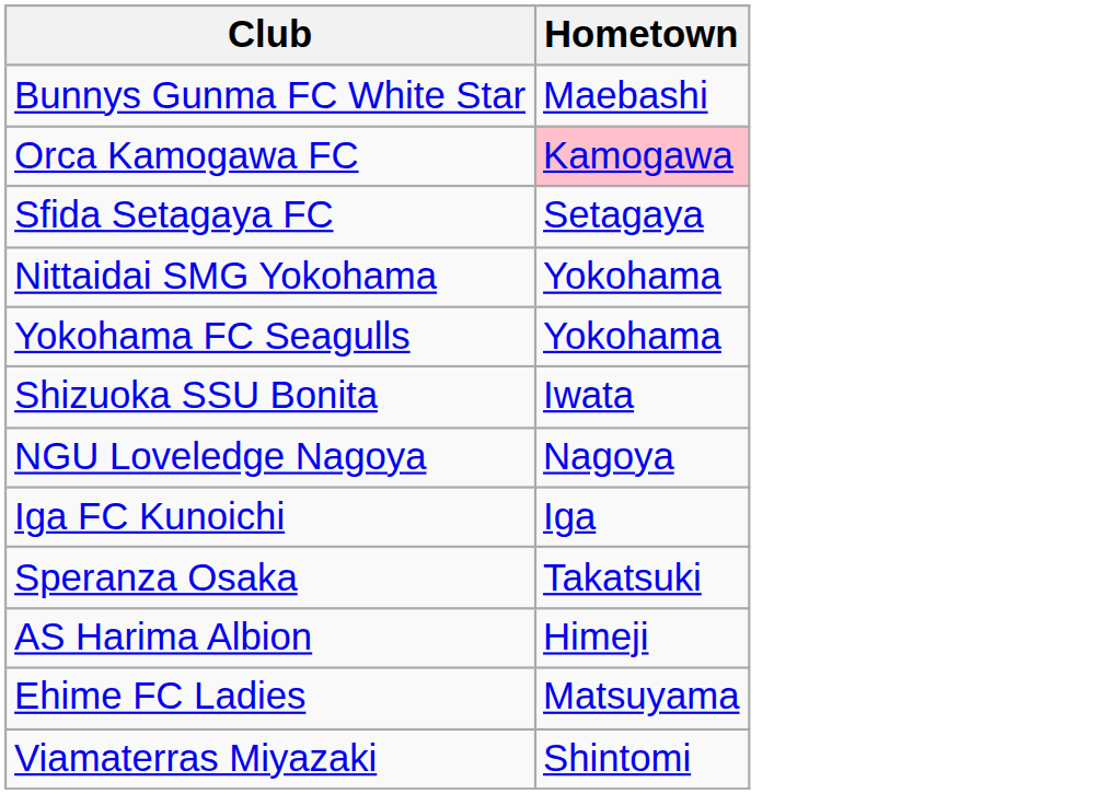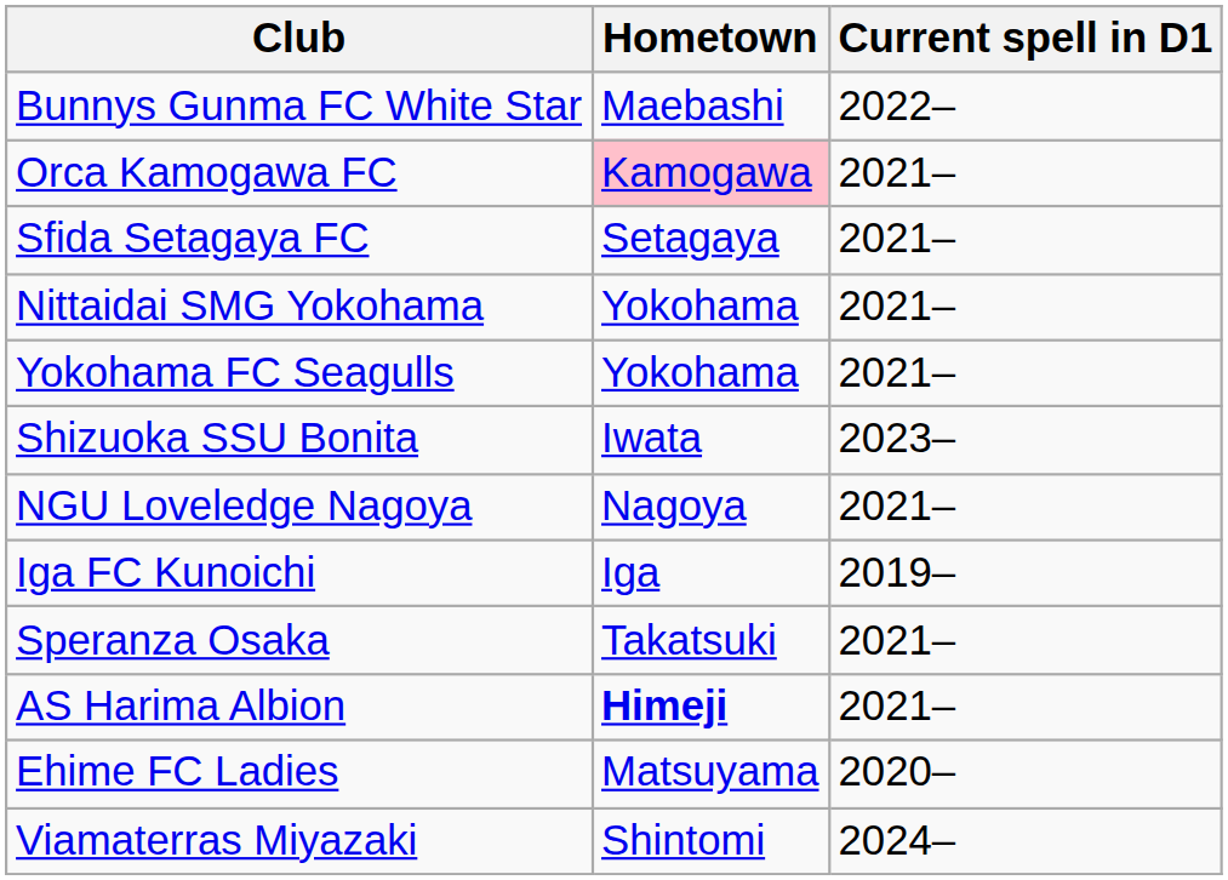+ column: Current spell in D1 | 2022– | 2021– | 2021– | 2021– | 2021– | 2023– | 2021– | 2019– | 2021– | 2021– | 2020– | 2024–
AS Harima Albion | Hometown: normal -> bold
